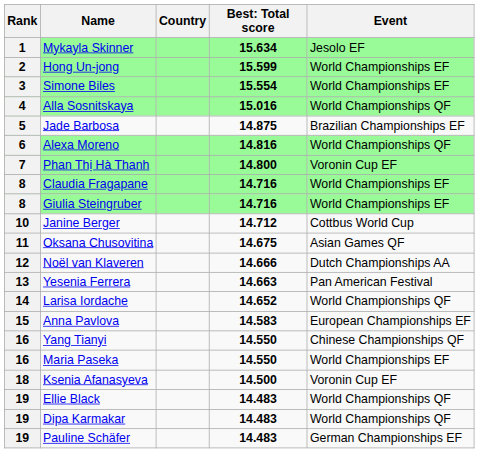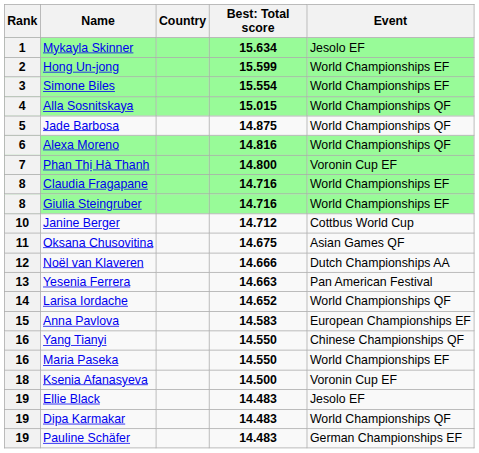Alla Sosnitskaya | column 4: 15.016 -> 15.015
Jade Barbosa | Event: Brazilian Championships EF -> World Championships QF
Ellie Black | Event: World Championships QF -> Jesolo EF
